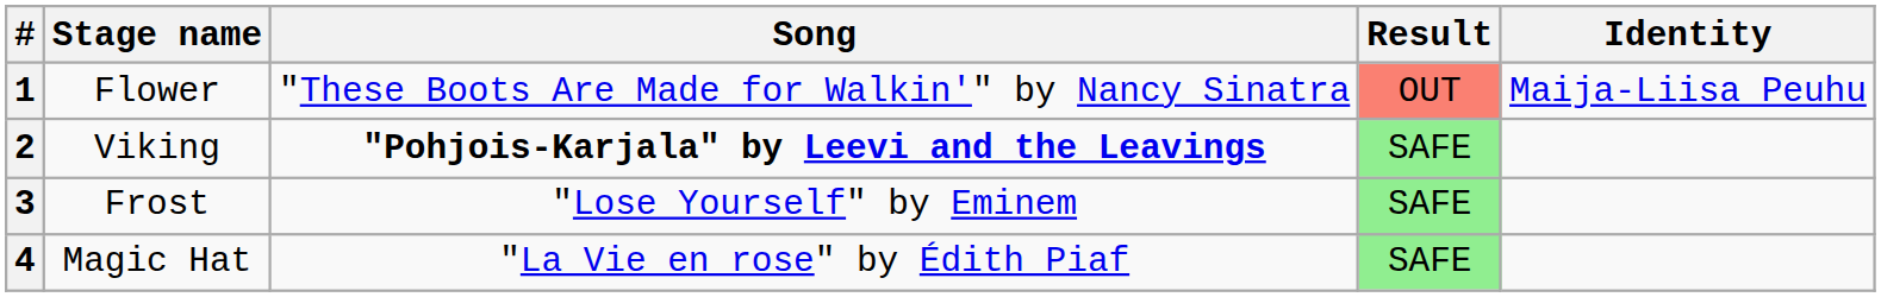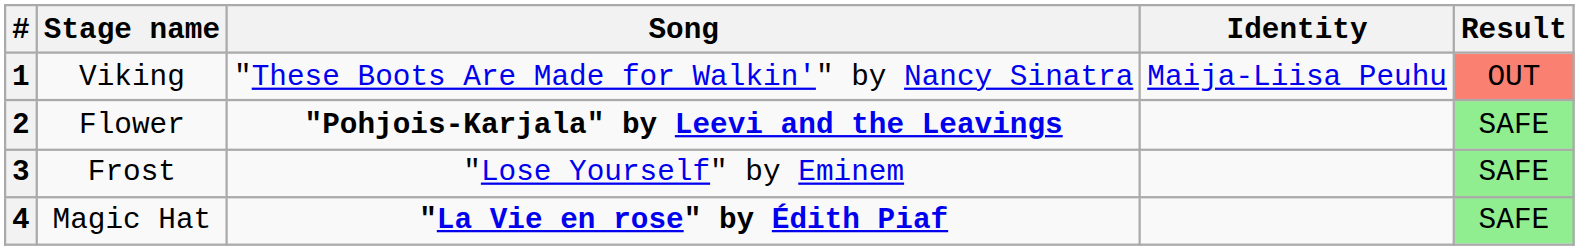columns swapped: Identity <-> Result
1 | Stage name: Flower -> Viking
2 | Stage name: Viking -> Flower
4 | Song: normal -> bold
